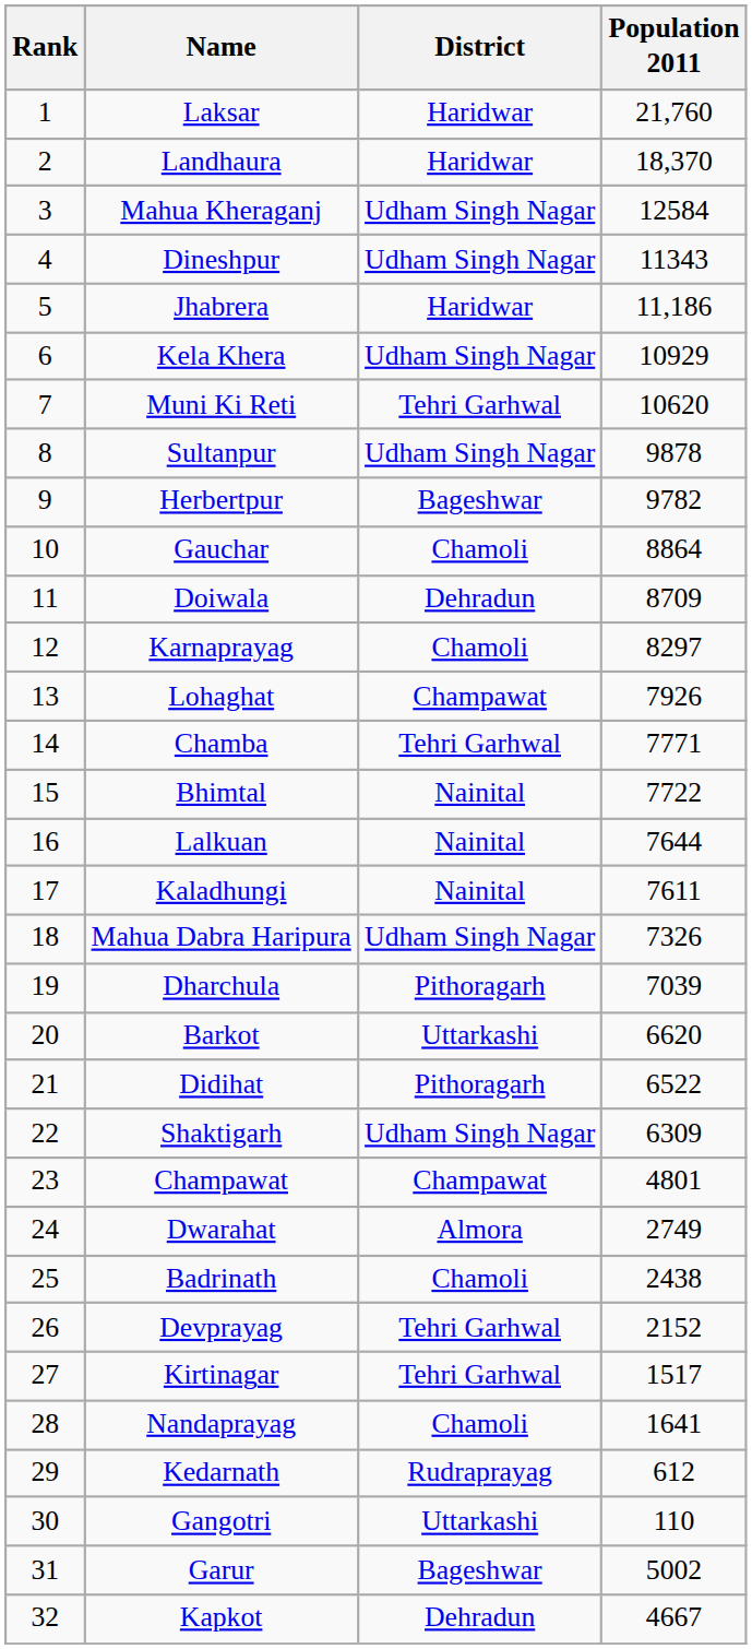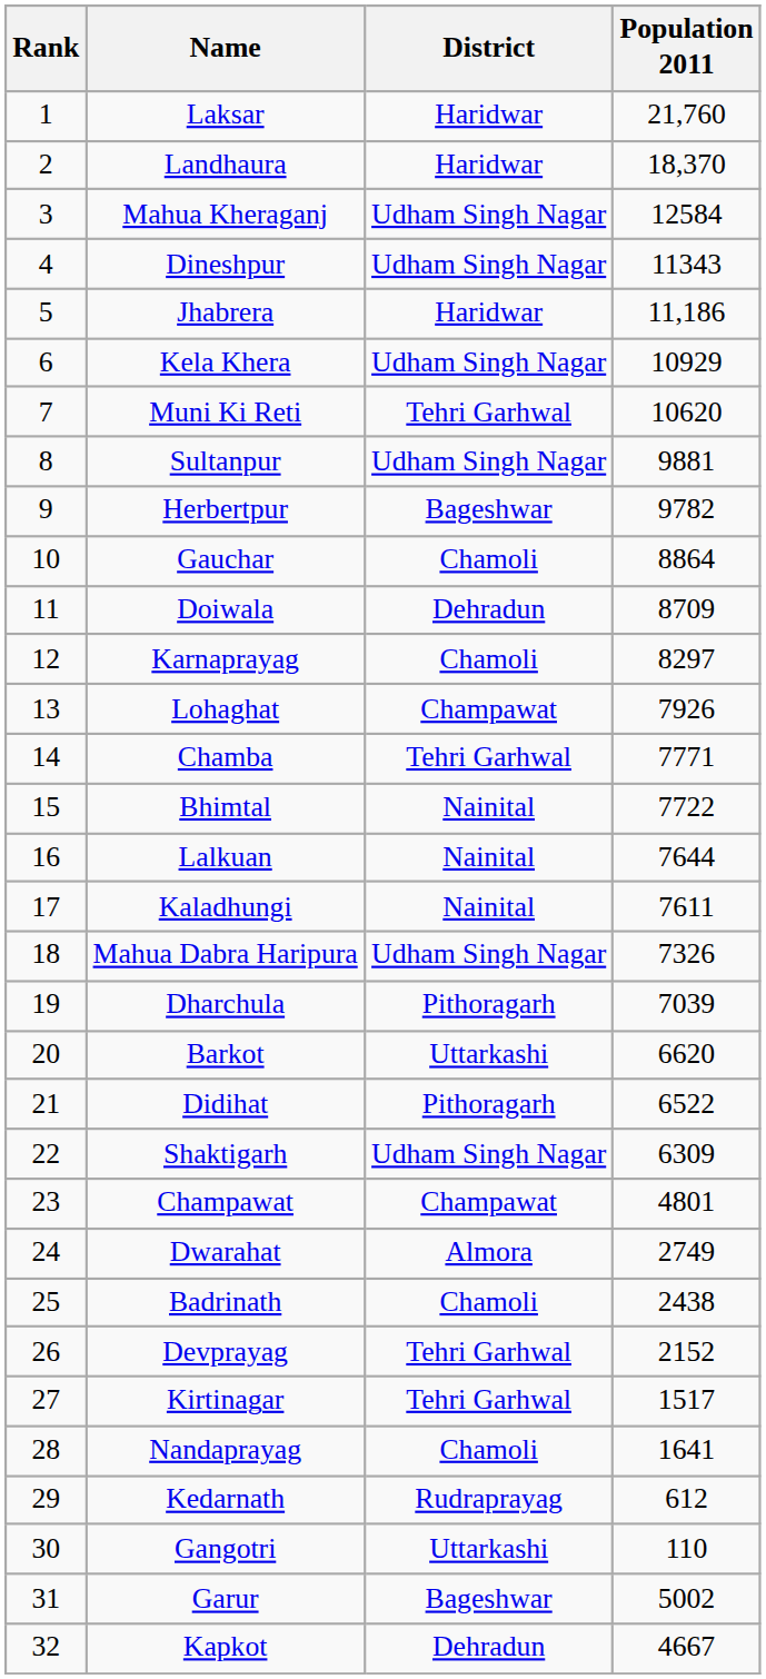Sultanpur | Population 2011: 9878 -> 9881
